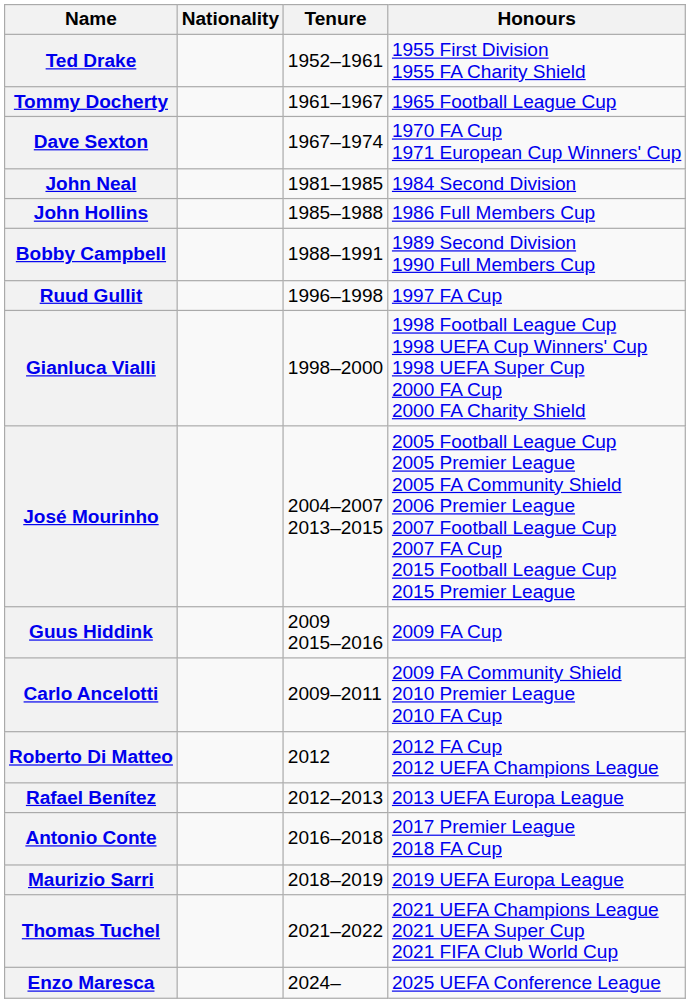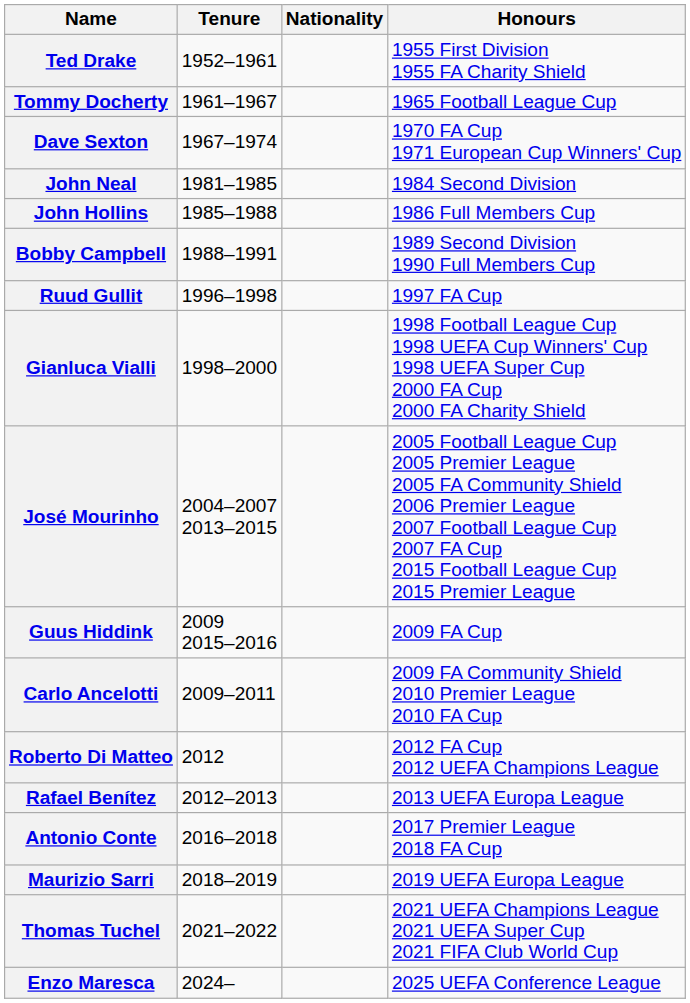columns swapped: Nationality <-> Tenure
